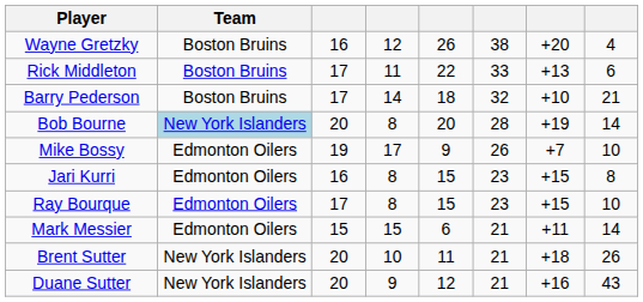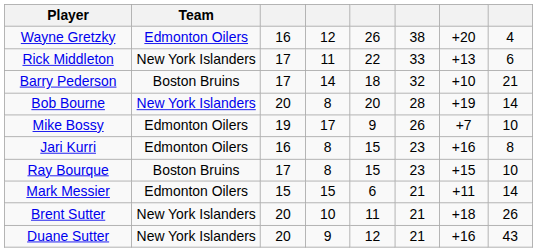Wayne Gretzky | Team: Boston Bruins -> Edmonton Oilers
Rick Middleton | Team: Boston Bruins -> New York Islanders
Bob Bourne | Team: lightblue background -> no background
Jari Kurri | column 7: +15 -> +16
Ray Bourque | Team: Edmonton Oilers -> Boston Bruins
